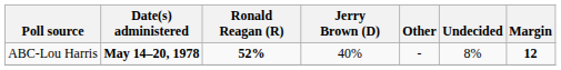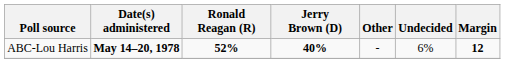ABC-Lou Harris | Jerry Brown (D): normal -> bold
ABC-Lou Harris | Undecided: 8% -> 6%
